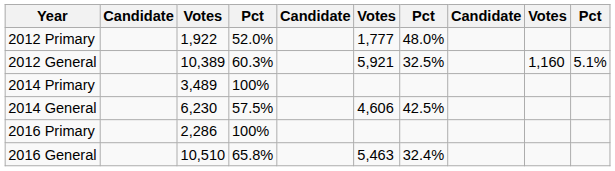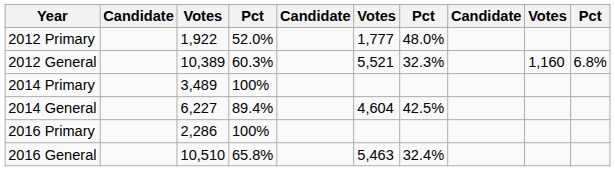2012 General | column 6: 5,921 -> 5,521
2012 General | column 7: 32.5% -> 32.3%
2012 General | column 10: 5.1% -> 6.8%
2014 General | column 3: 6,230 -> 6,227
2014 General | column 4: 57.5% -> 89.4%
2014 General | column 6: 4,606 -> 4,604
